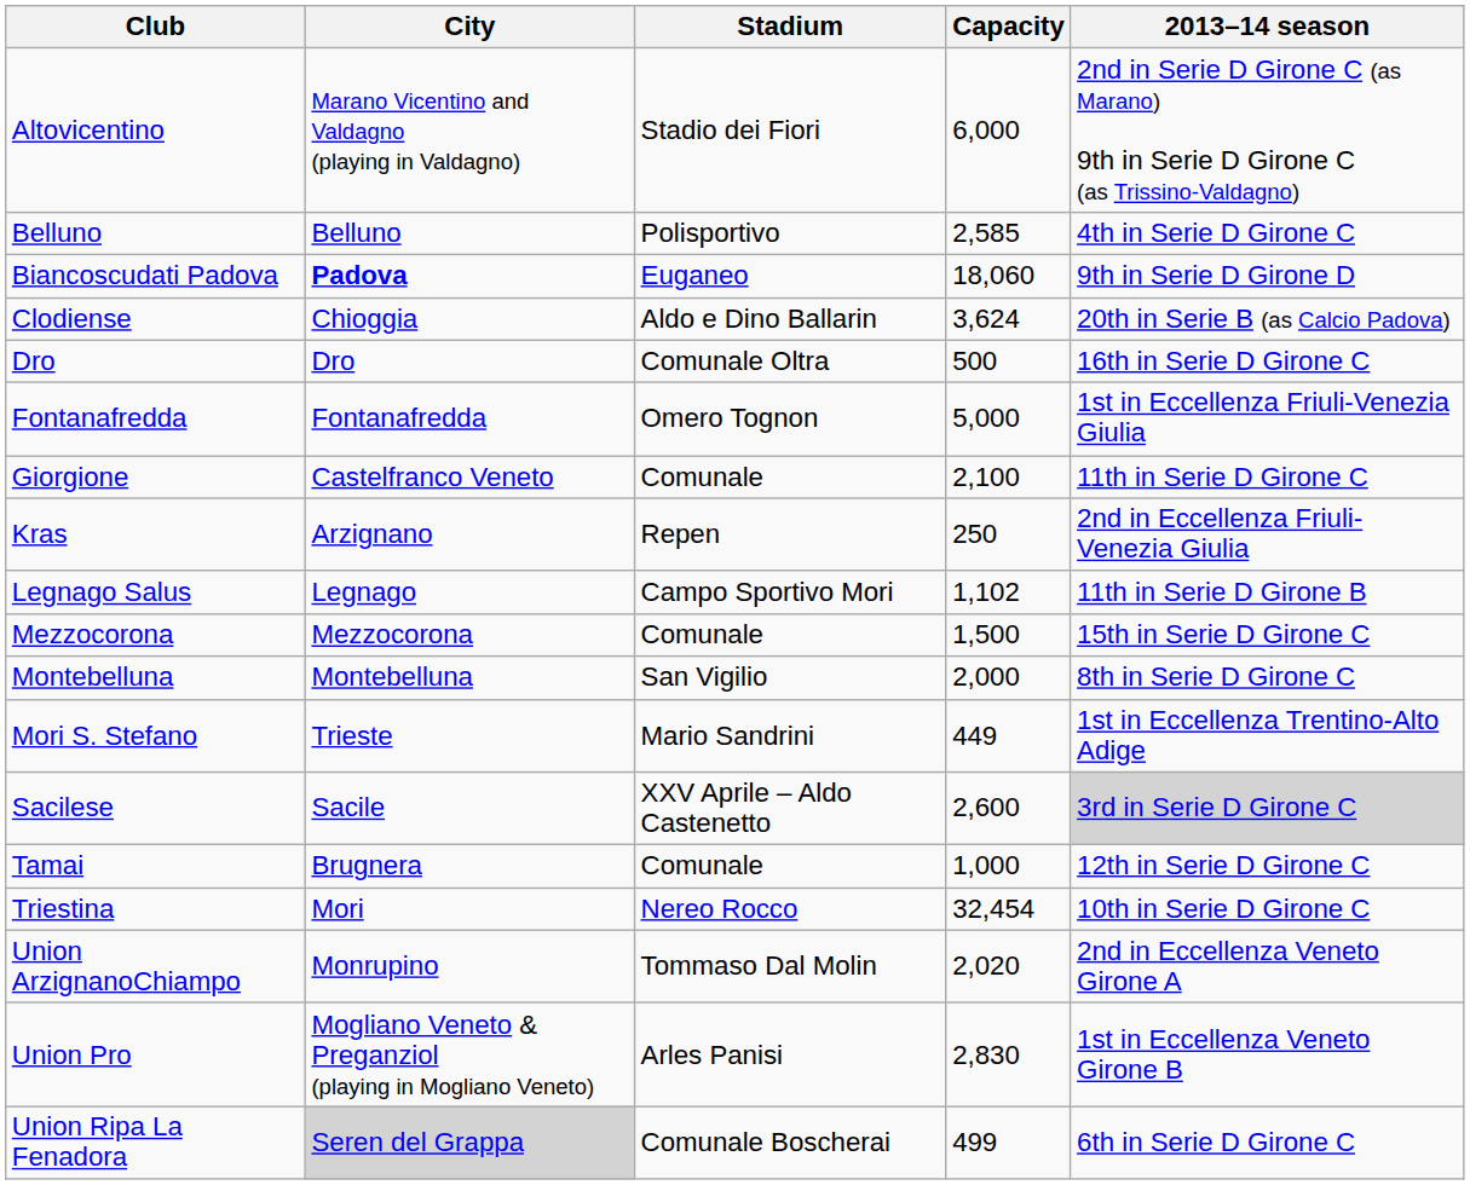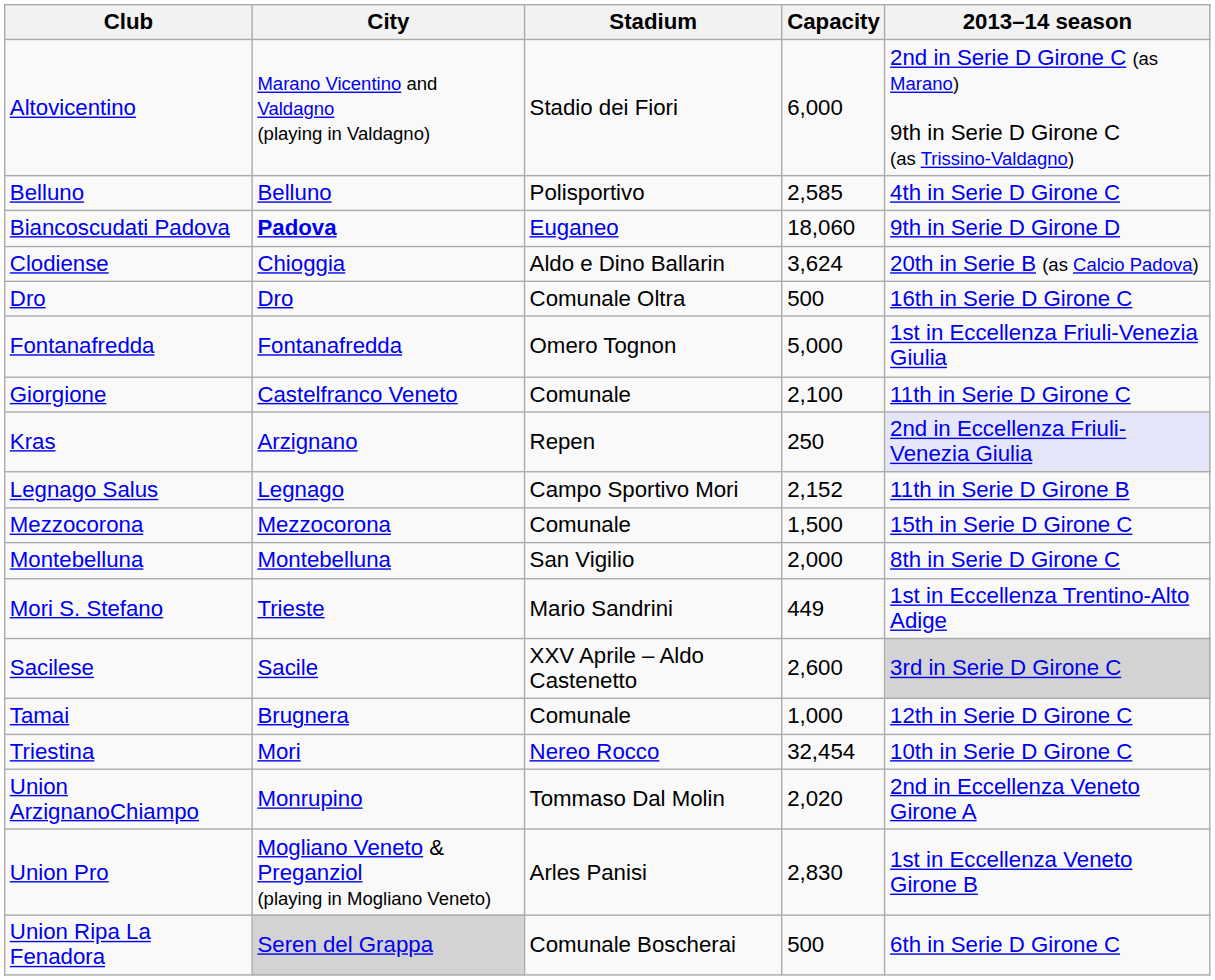Kras | 2013–14 season: no background -> lavender background
Legnago Salus | Capacity: 1,102 -> 2,152
Union Ripa La Fenadora | Capacity: 499 -> 500
